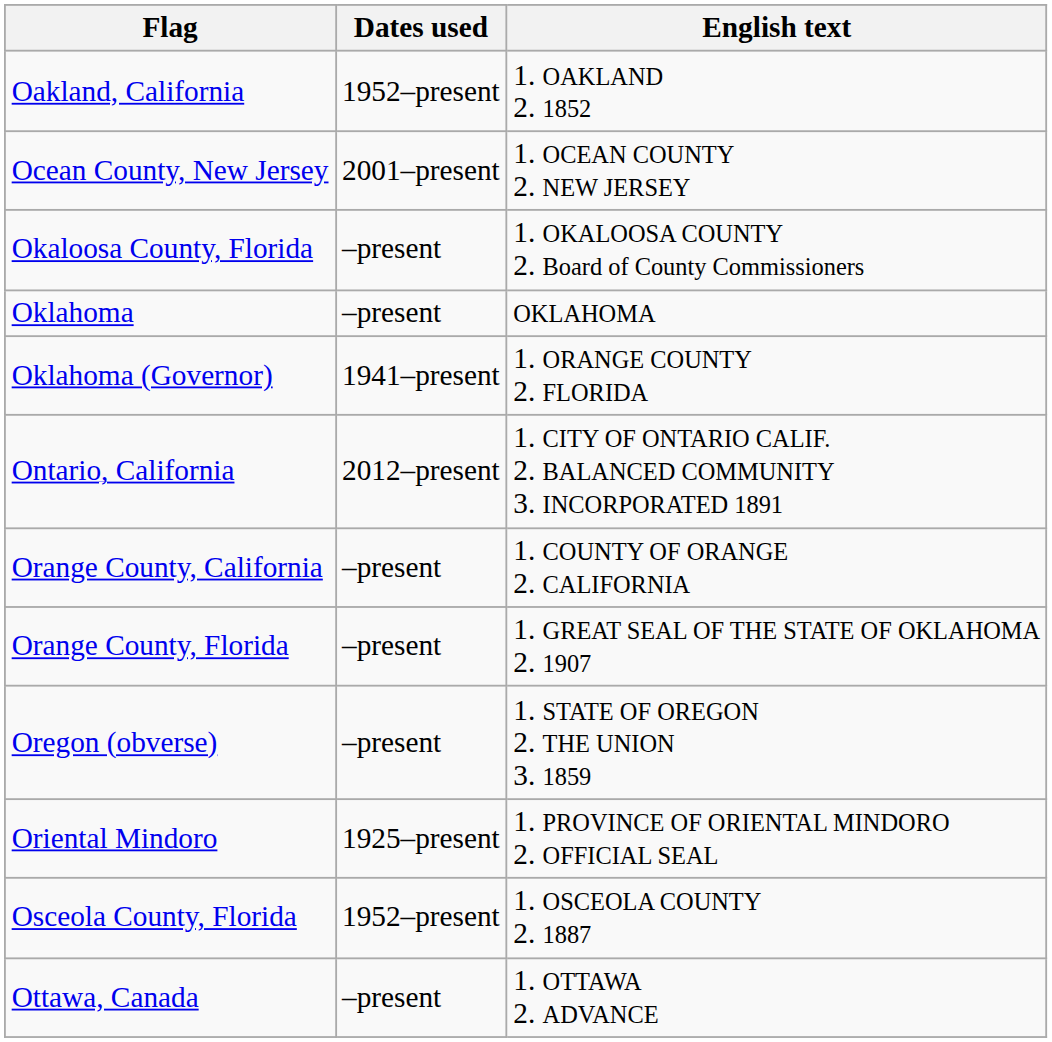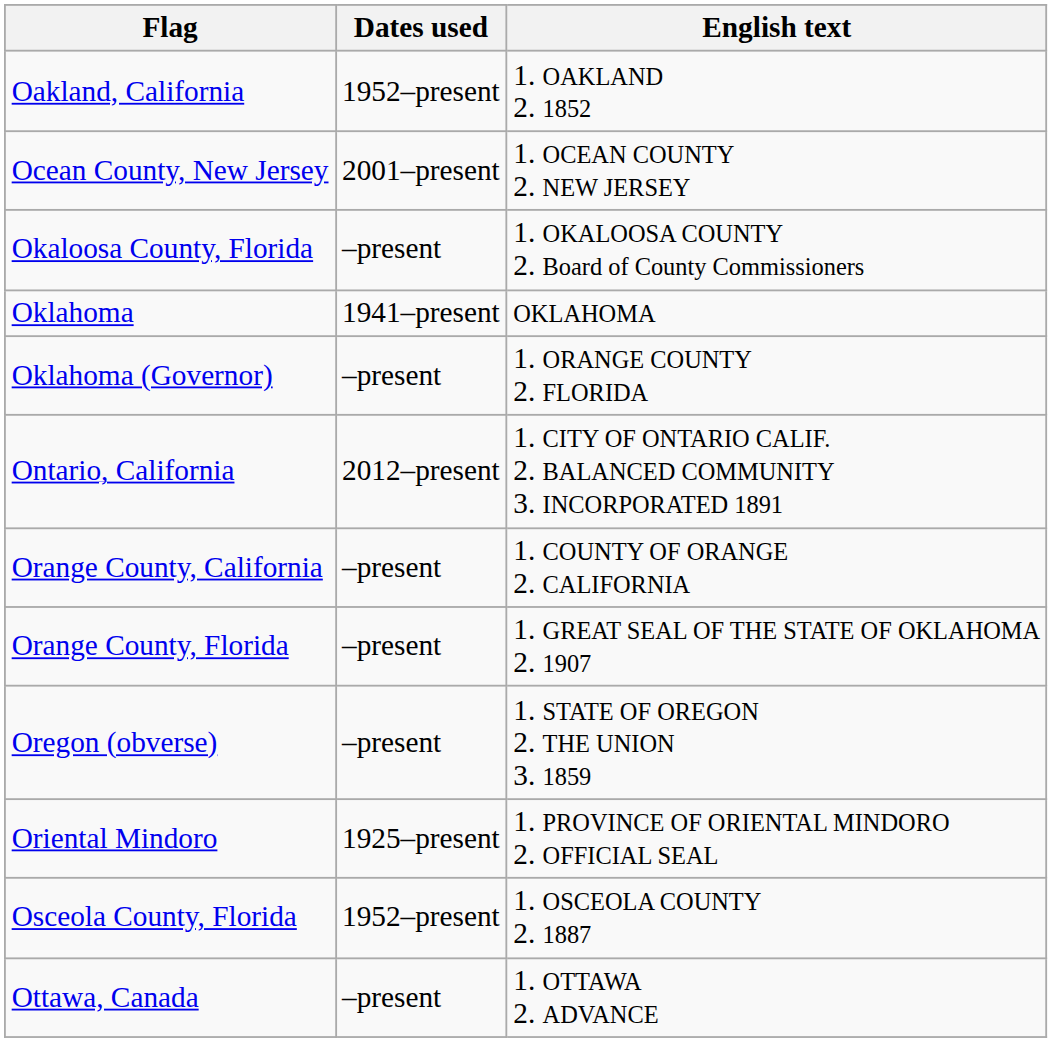Oklahoma | Dates used: –present -> 1941–present
Oklahoma (Governor) | Dates used: 1941–present -> –present
